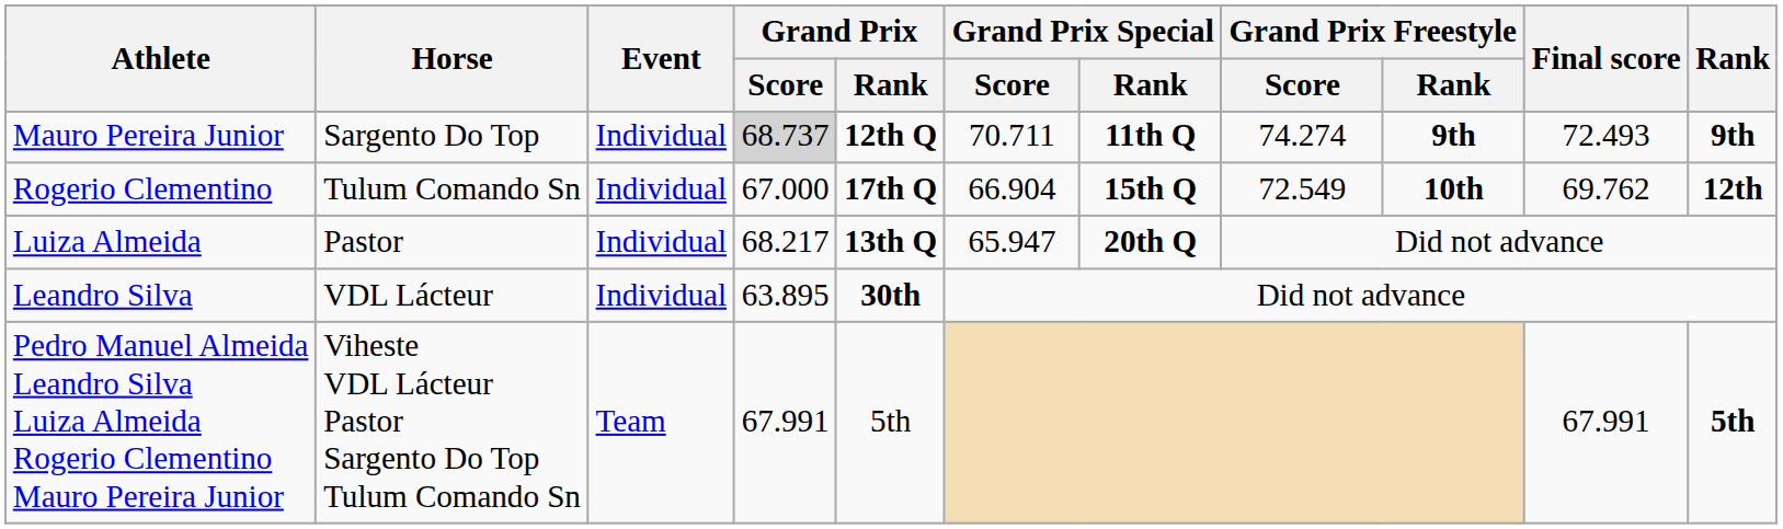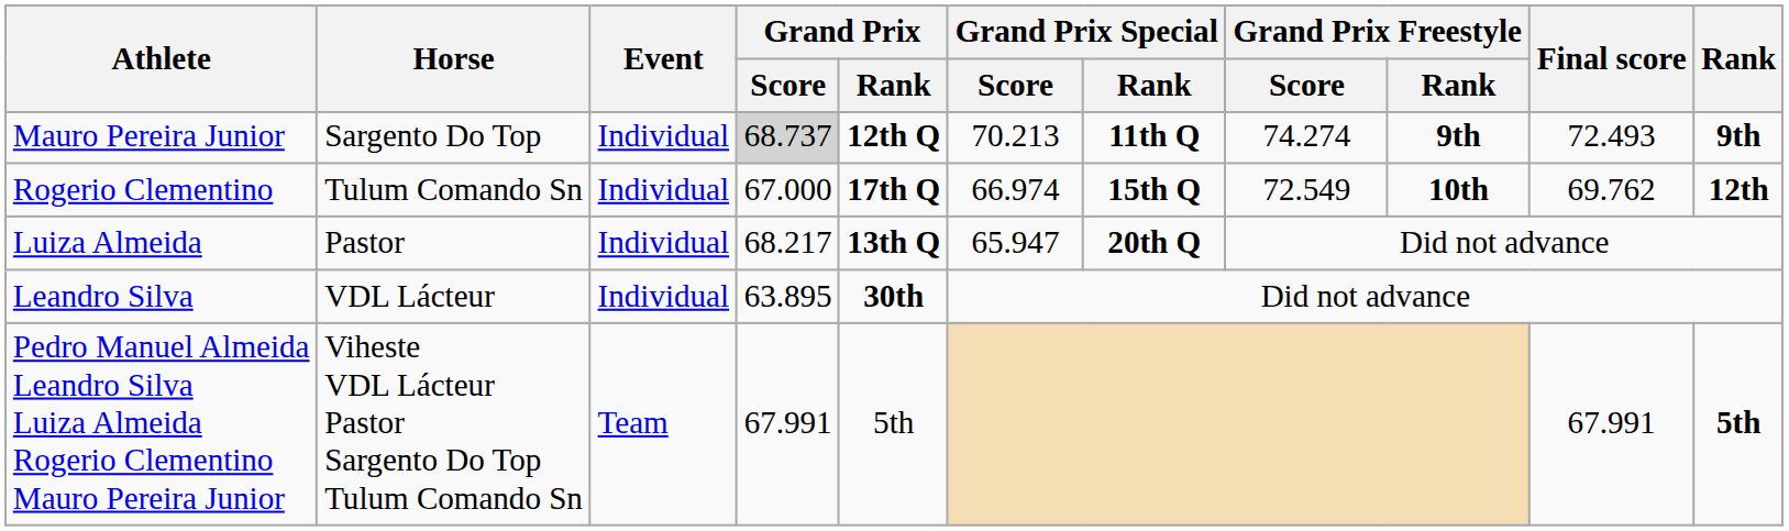Mauro Pereira Junior | Grand Prix Special / Score: 70.711 -> 70.213
Rogerio Clementino | Grand Prix Special / Score: 66.904 -> 66.974
